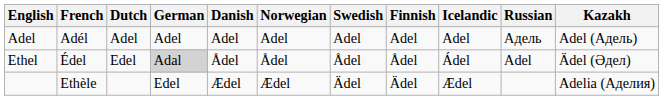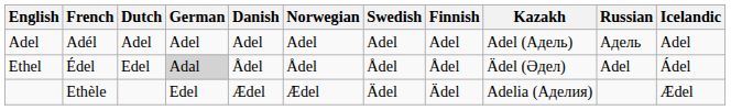columns swapped: Icelandic <-> Kazakh
